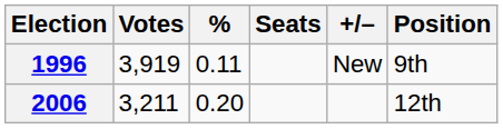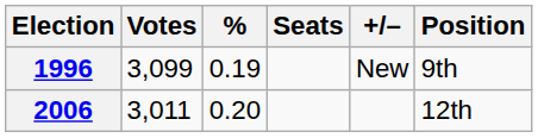1996 | Votes: 3,919 -> 3,099
1996 | %: 0.11 -> 0.19
2006 | Votes: 3,211 -> 3,011
